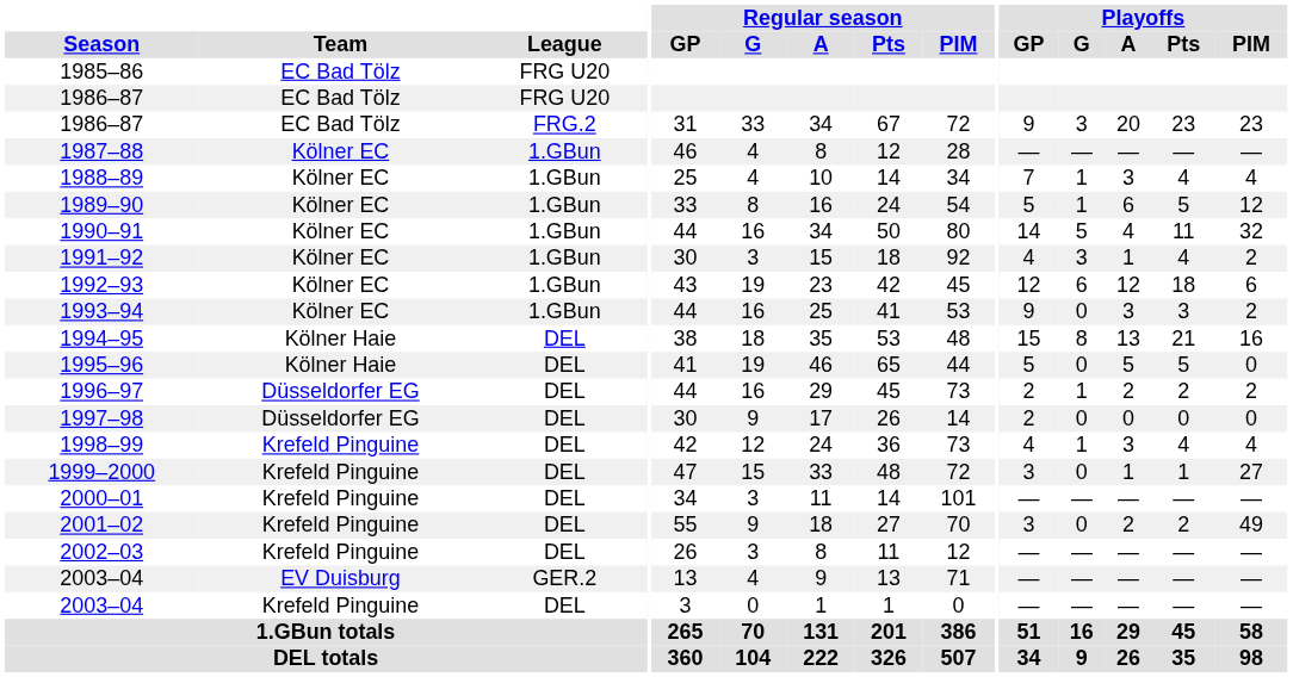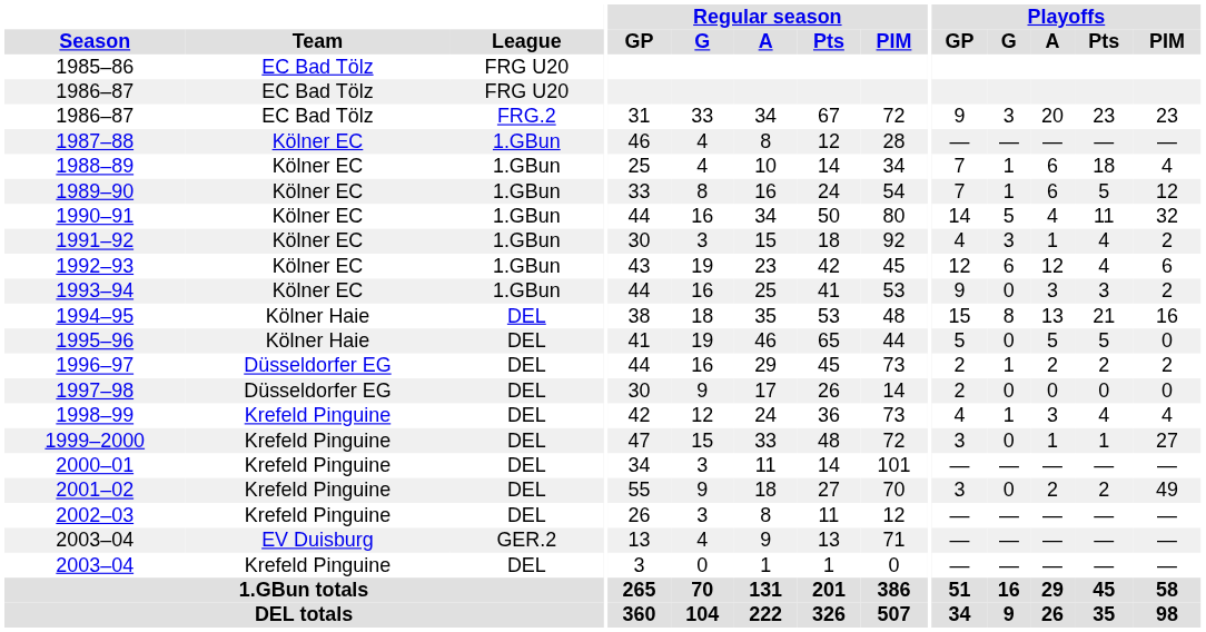1988–89 | Playoffs / A: 3 -> 6
1988–89 | Playoffs / Pts: 4 -> 18
1989–90 | Playoffs / GP: 5 -> 7
1992–93 | Playoffs / Pts: 18 -> 4
